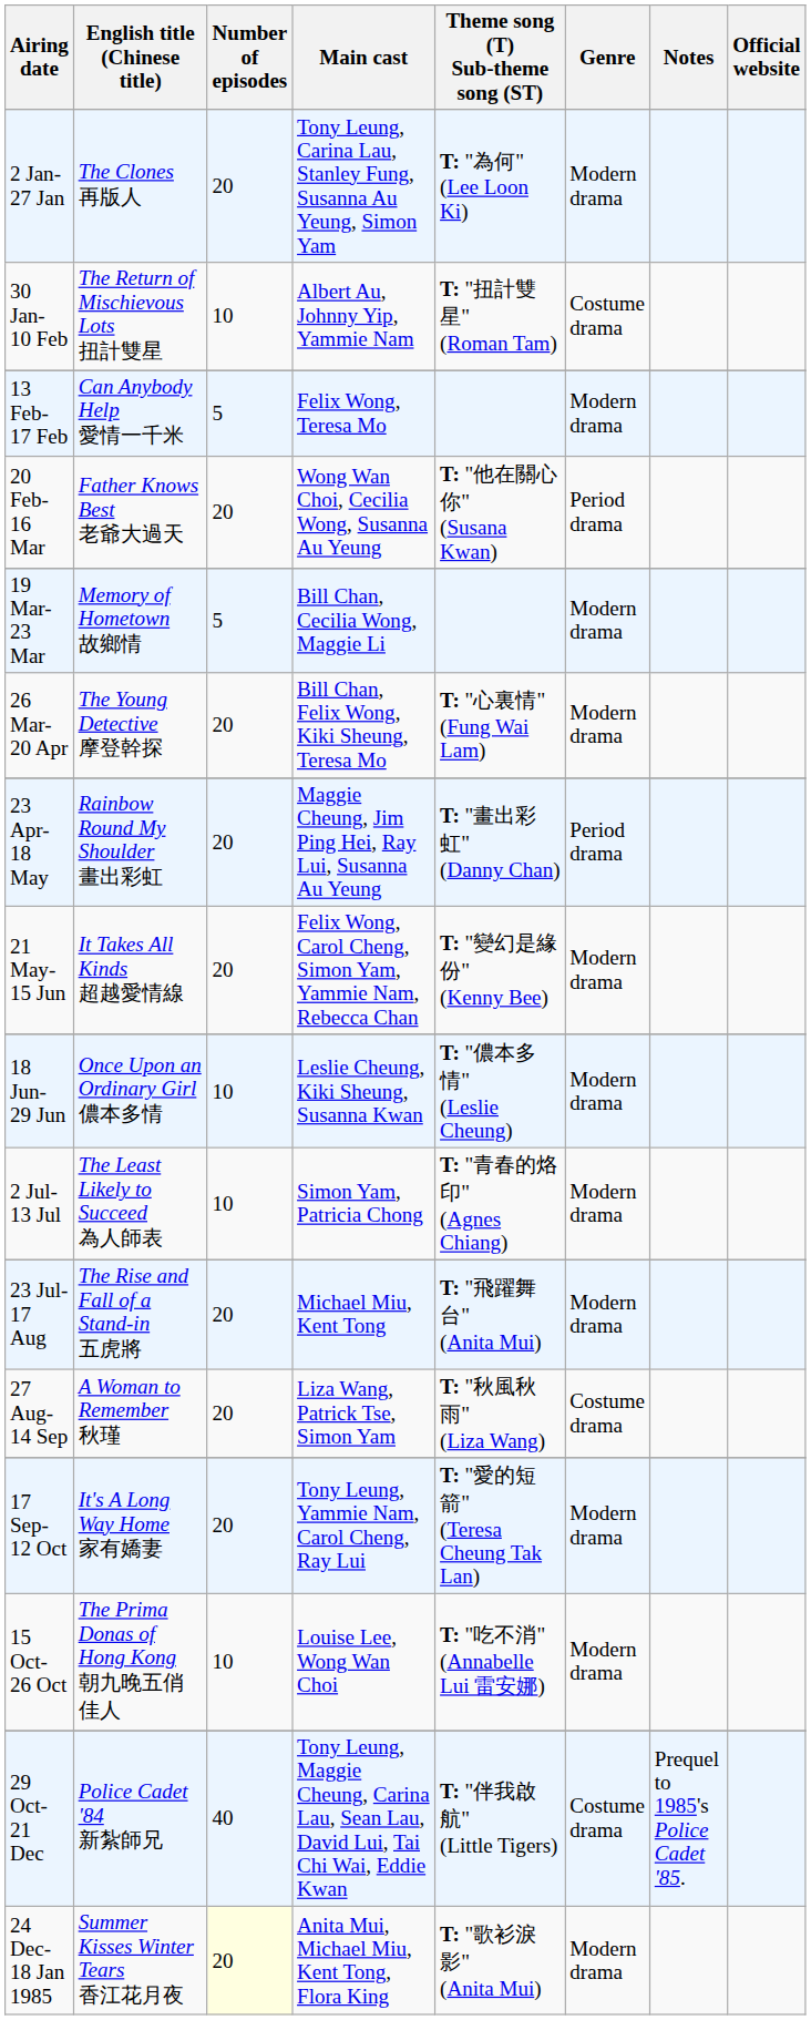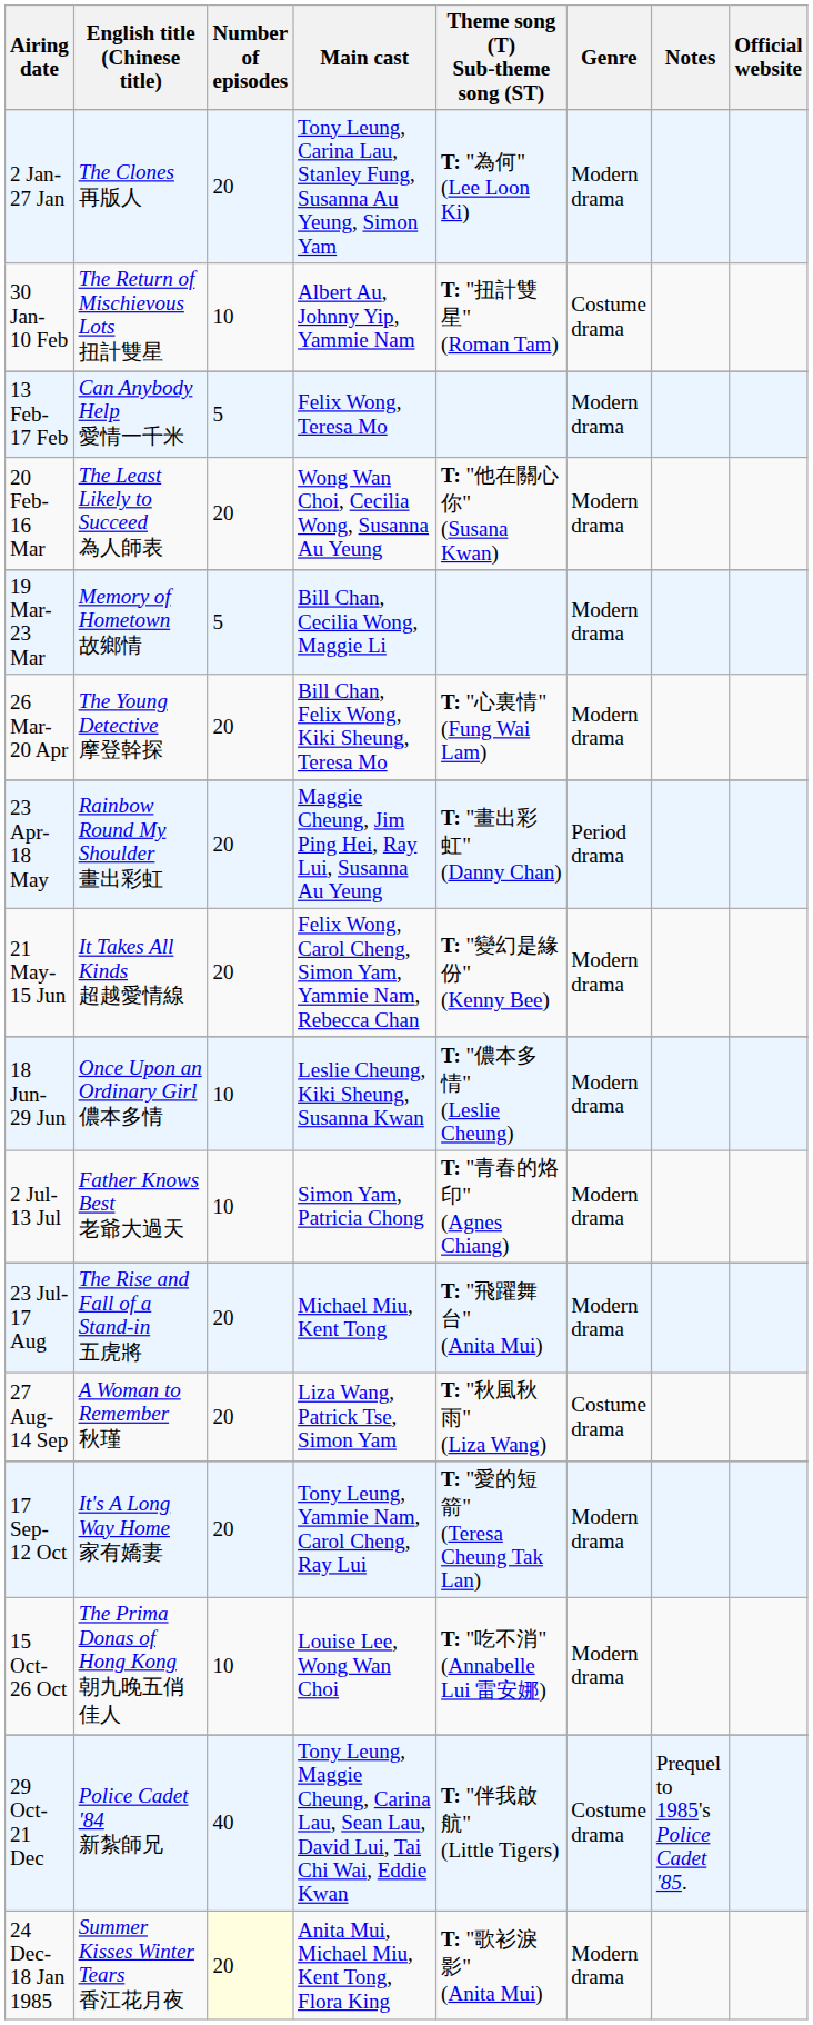20 Feb- 16 Mar | English title (Chinese title): Father Knows Best 老爺大過天 -> The Least Likely to Succeed 為人師表
20 Feb- 16 Mar | Genre: Period drama -> Modern drama
2 Jul- 13 Jul | English title (Chinese title): The Least Likely to Succeed 為人師表 -> Father Knows Best 老爺大過天
